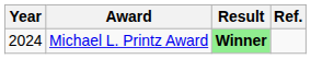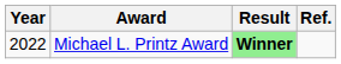Michael L. Printz Award | Year: 2024 -> 2022
